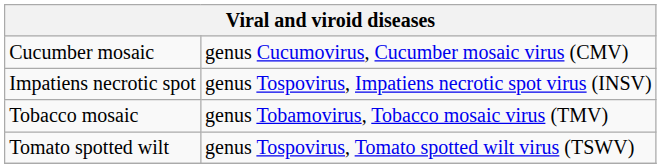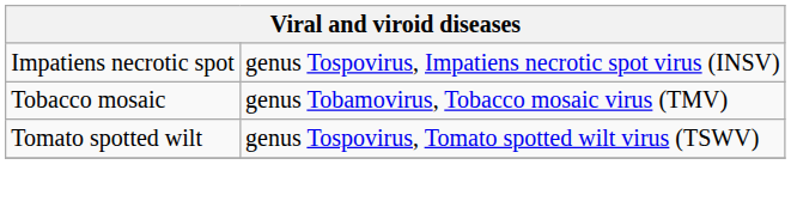- row: Cucumber mosaic | genus Cucumovirus, Cucumber mosaic virus (CMV)
